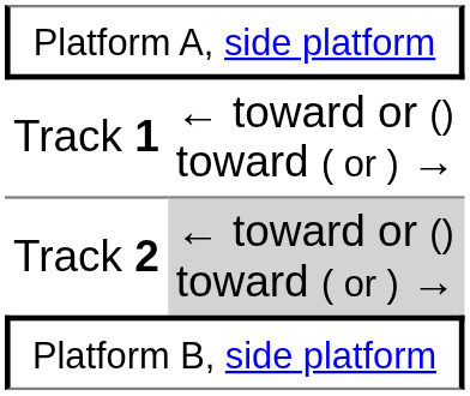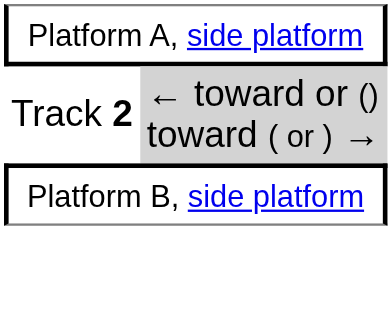- row: Track 1 | ← toward or () toward ( or ) →
